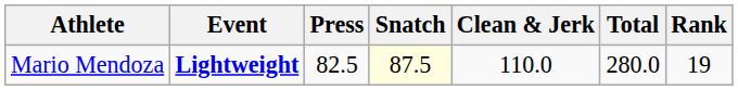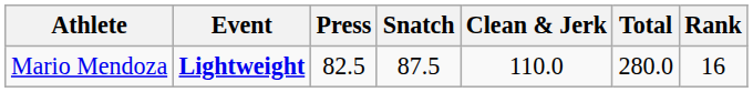Mario Mendoza | Snatch: lightyellow background -> no background
Mario Mendoza | Rank: 19 -> 16
